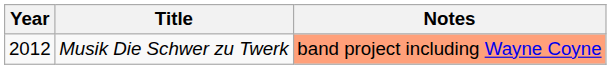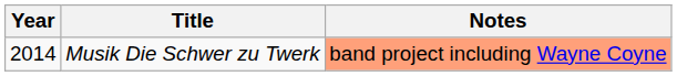Musik Die Schwer zu Twerk | Year: 2012 -> 2014
